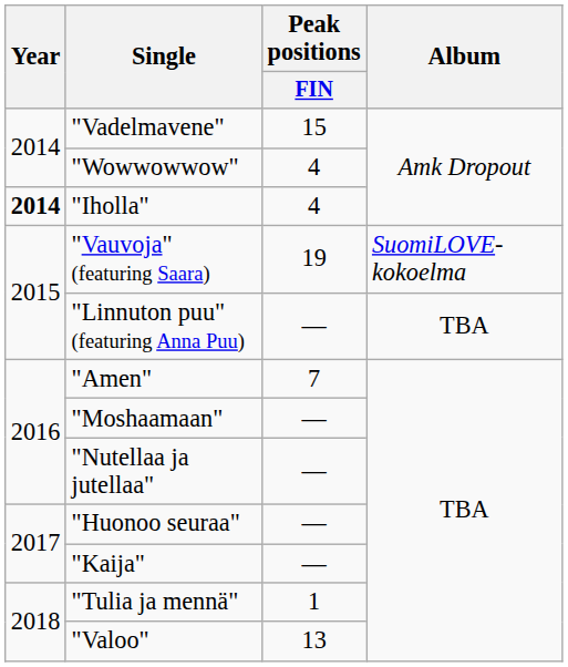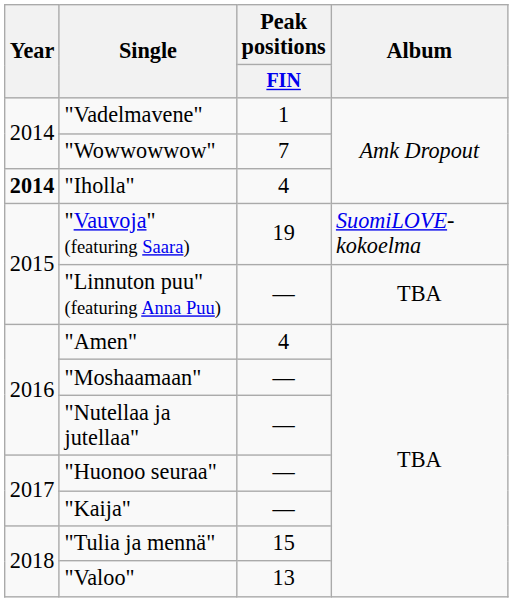"Vadelmavene" | Peak positions / FIN: 15 -> 1
"Wowwowwow" | Peak positions / FIN: 4 -> 7
"Amen" | Peak positions / FIN: 7 -> 4
"Tulia ja mennä" | Peak positions / FIN: 1 -> 15
